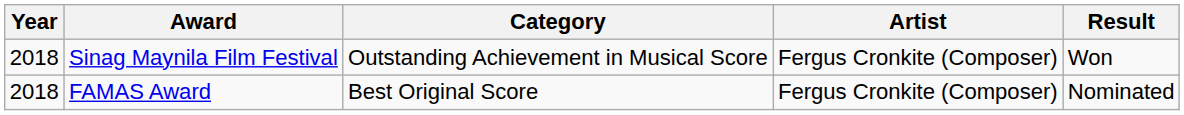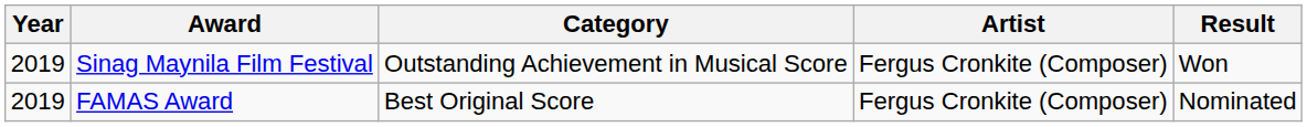Sinag Maynila Film Festival | Year: 2018 -> 2019
FAMAS Award | Year: 2018 -> 2019
